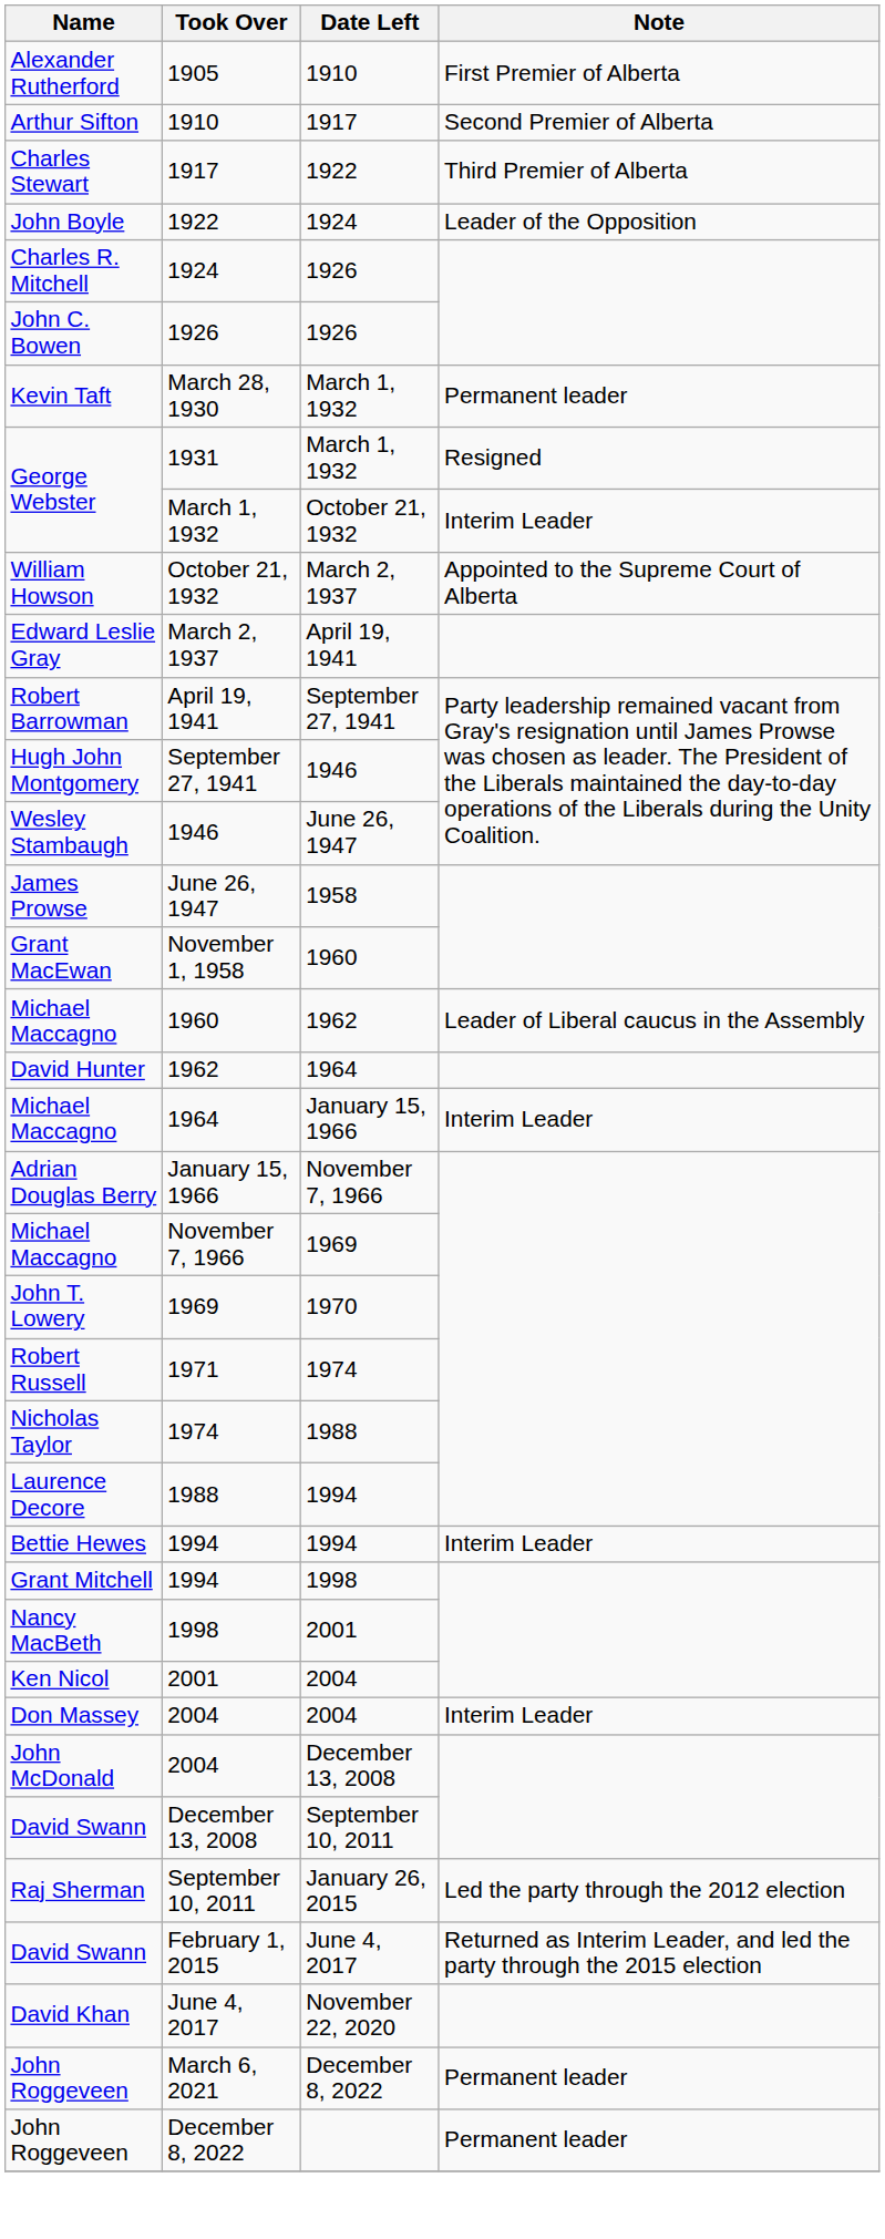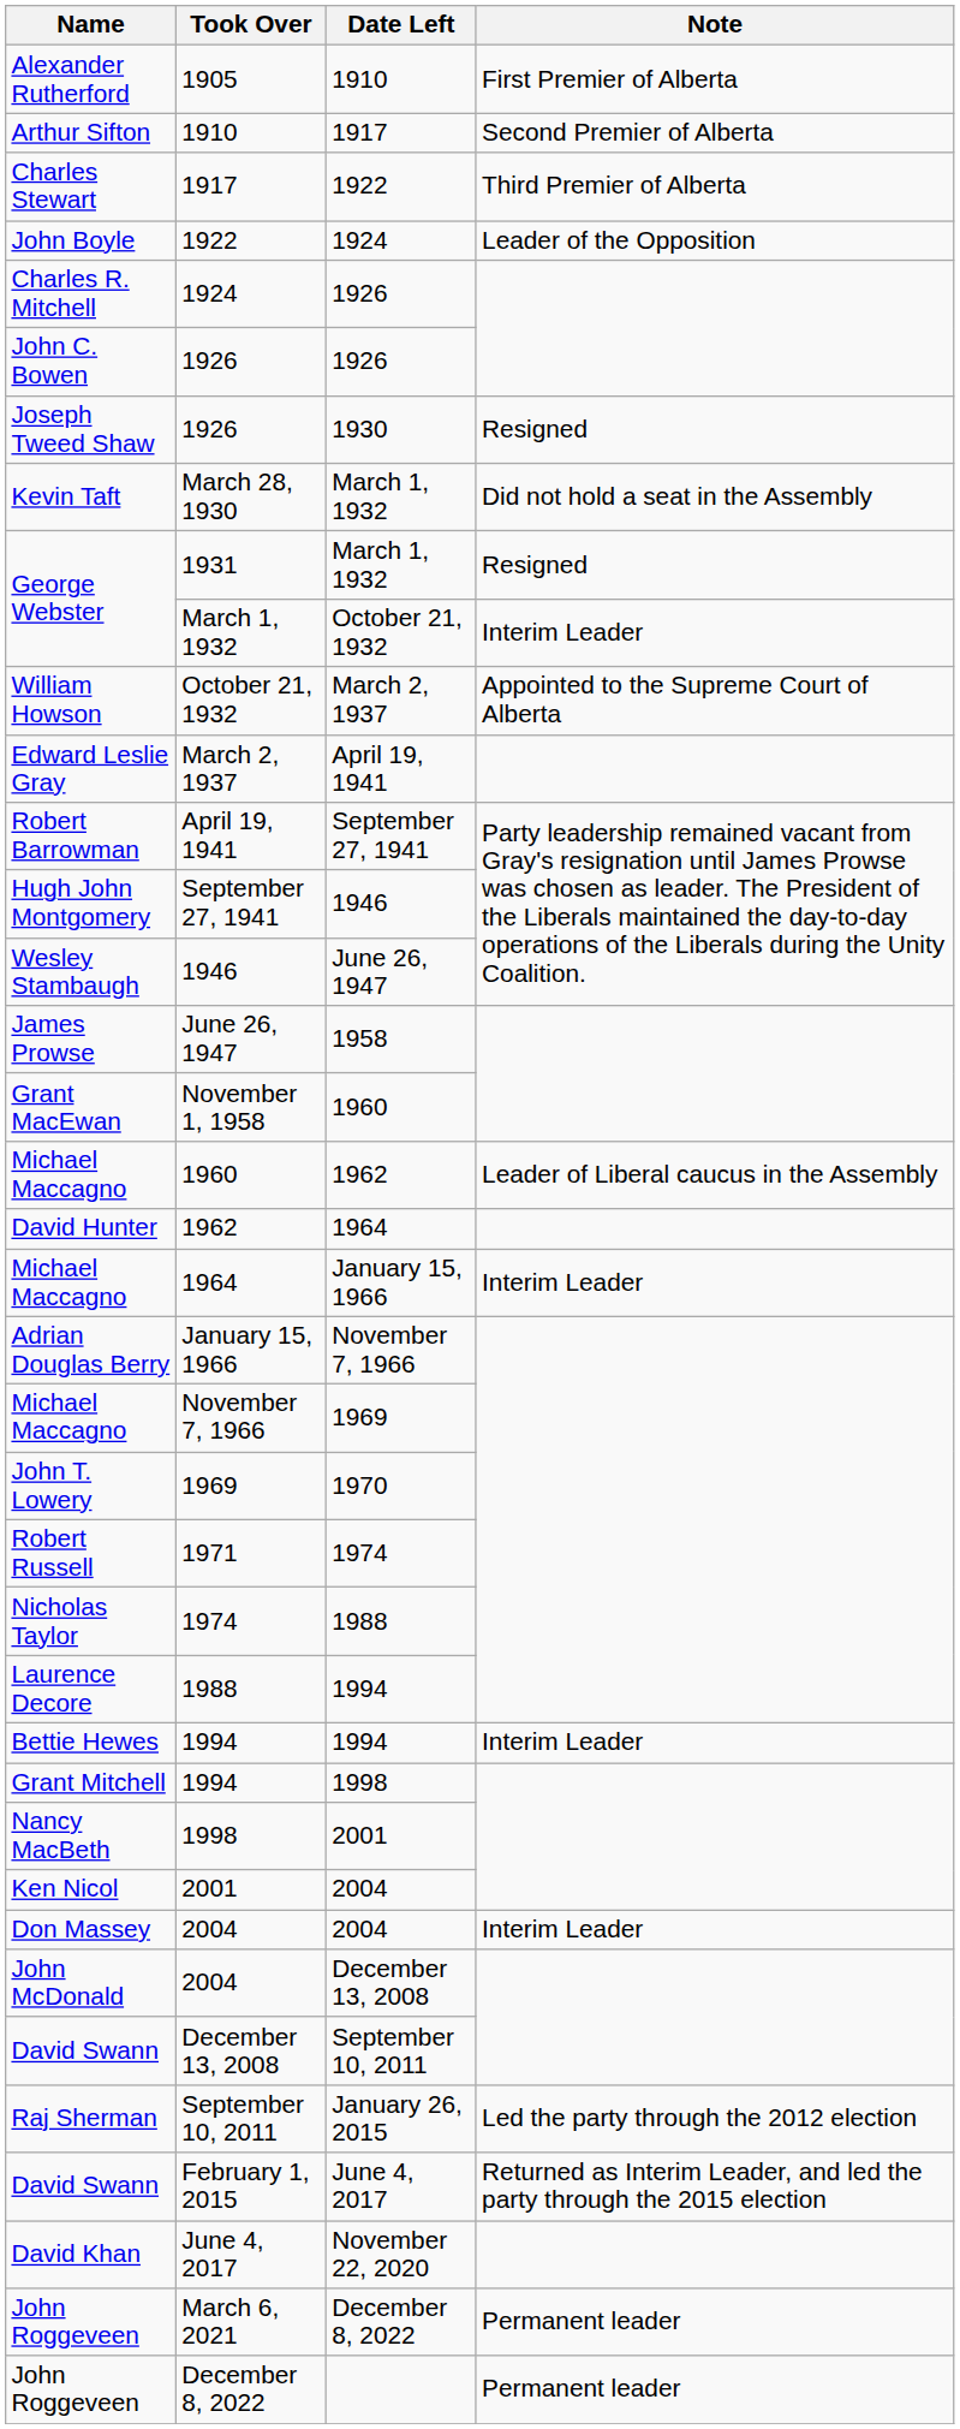+ row: Joseph Tweed Shaw | 1926 | 1930 | Resigned
March 28, 1930 | Note: Permanent leader -> Did not hold a seat in the Assembly
